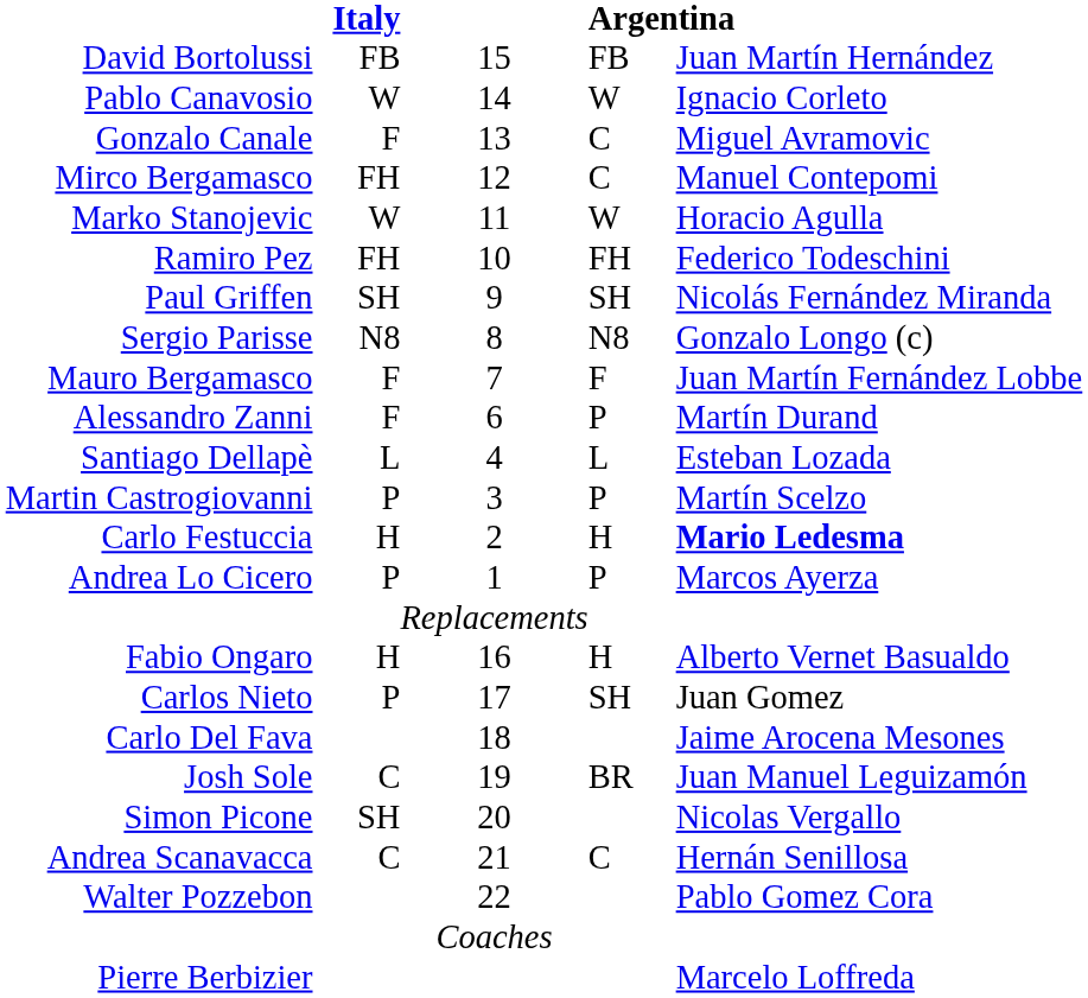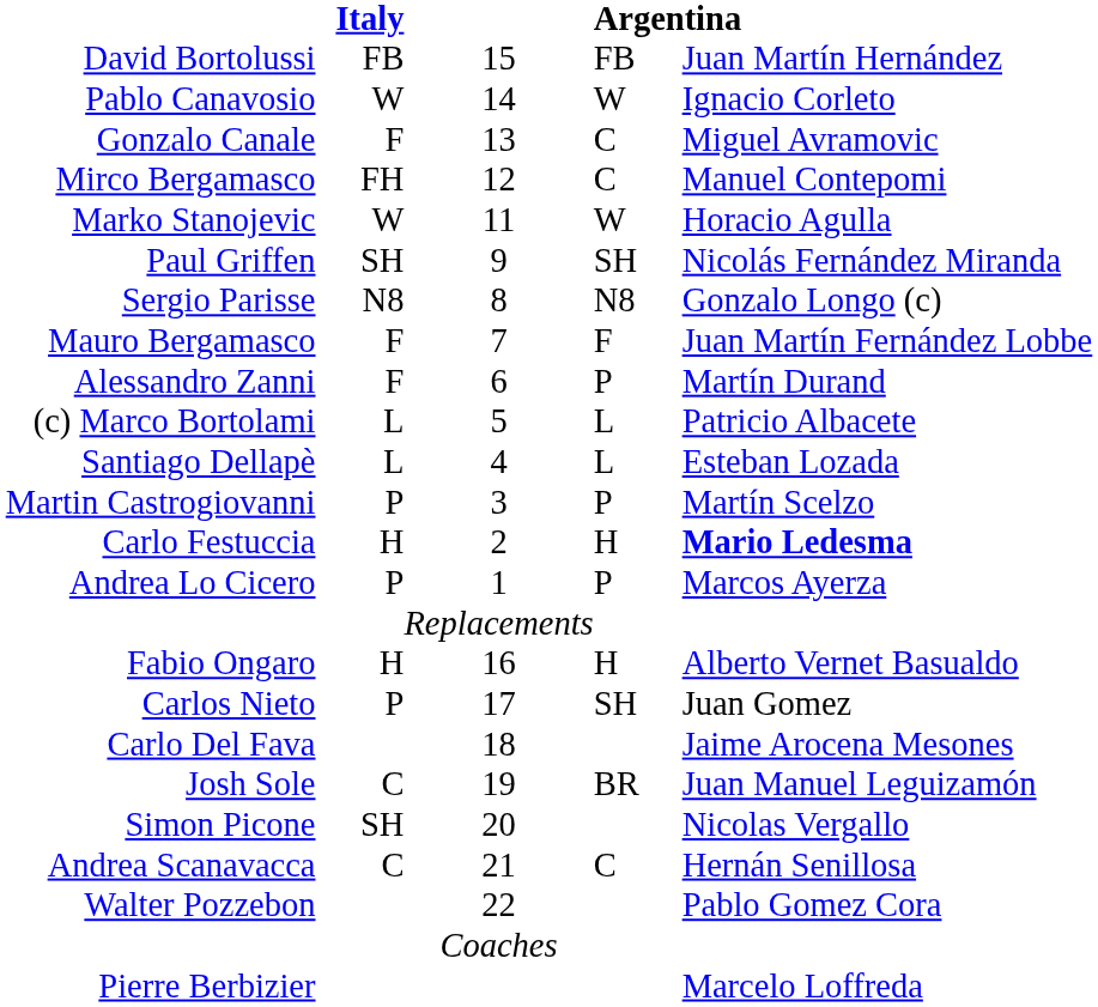- row: Ramiro Pez | FH | 10 | FH | Federico Todeschini
+ row: (c) Marco Bortolami | L | 5 | L | Patricio Albacete
